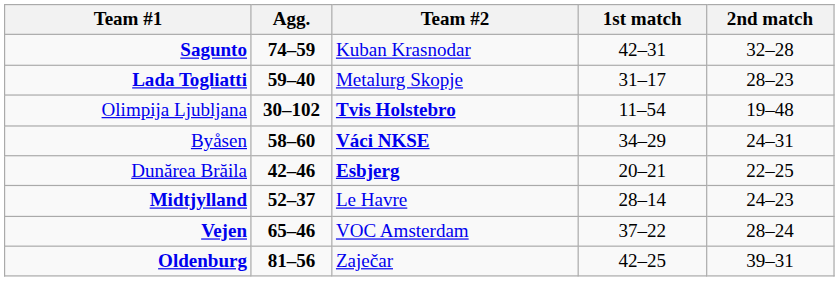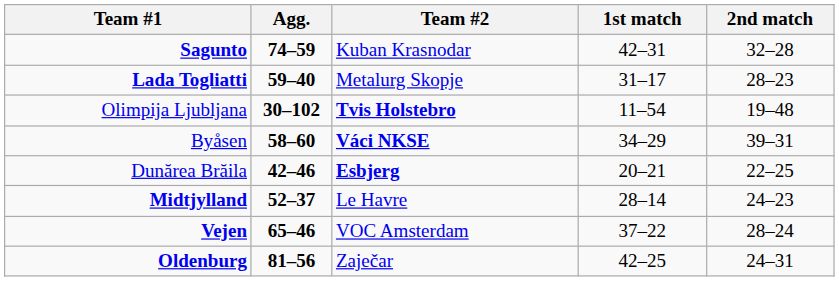Byåsen | 2nd match: 24–31 -> 39–31
Oldenburg | 2nd match: 39–31 -> 24–31
